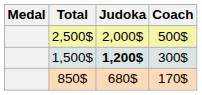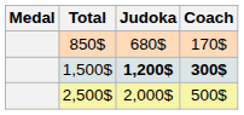rows swapped: 2,500$ <-> 850$
1,500$ | Coach: normal -> bold
